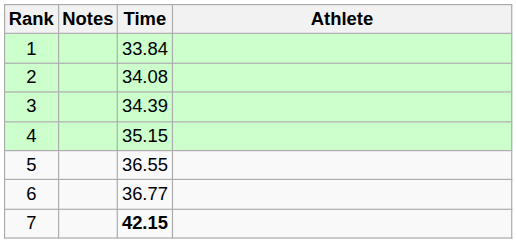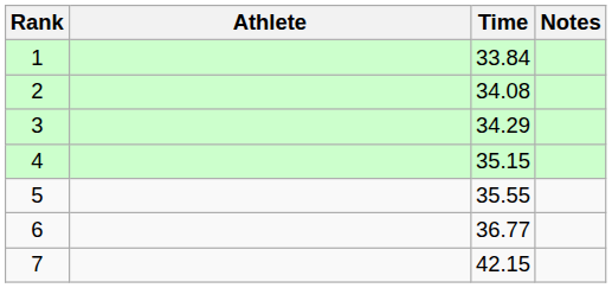columns swapped: Athlete <-> Notes
3 | Time: 34.39 -> 34.29
5 | Time: 36.55 -> 35.55
7 | Time: bold -> normal
